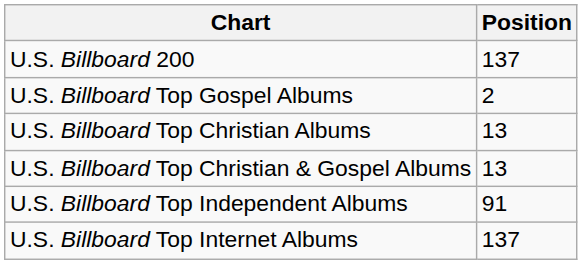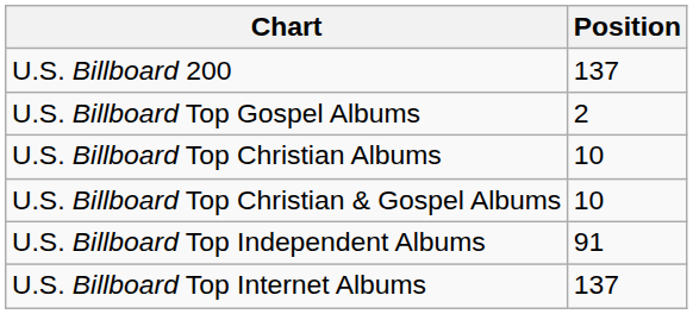U.S. Billboard Top Christian Albums | Position: 13 -> 10
U.S. Billboard Top Christian & Gospel Albums | Position: 13 -> 10
